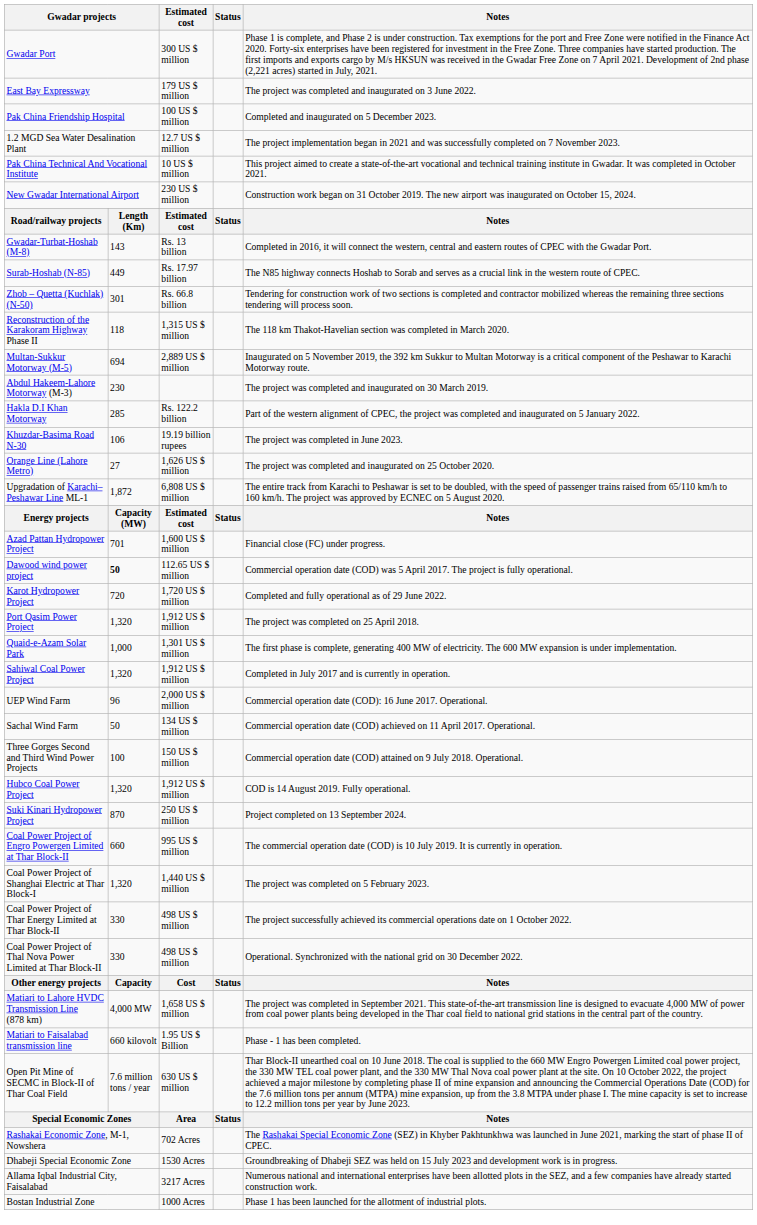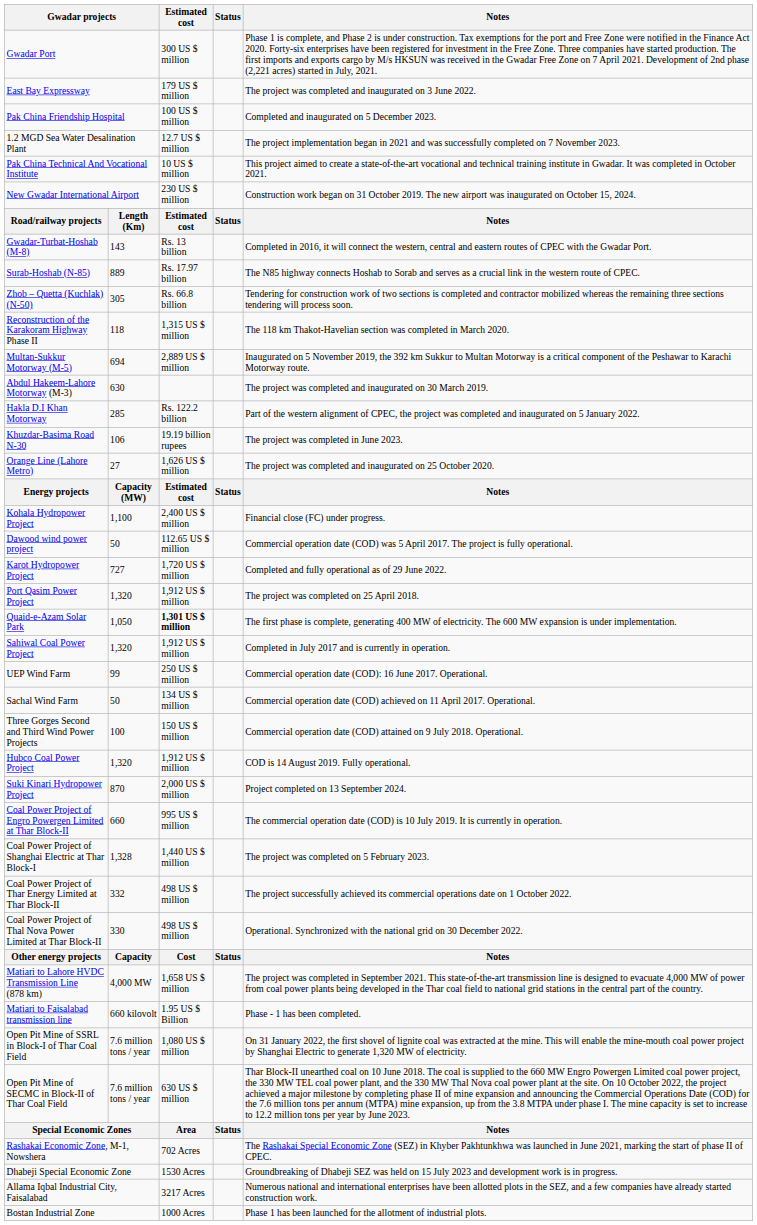Surab-Hoshab (N-85) | column 2: 449 -> 889
Zhob – Quetta (Kuchlak) (N-50) | column 2: 301 -> 305
Abdul Hakeem-Lahore Motorway (M-3) | column 2: 230 -> 630
- row: Upgradation of Karachi–Peshawar Line ML-1 | 1,872 | 6,808 US $ million | The entire track from Karachi to Peshawar is set to be doubled, with the speed of passenger trains raised from 65/110 km/h to 160 km/h. The project was approved by ECNEC on 5 August 2020.
+ row: Kohala Hydropower Project | 1,100 | 2,400 US $ million | Financial close (FC) under progress.
- row: Azad Pattan Hydropower Project | 701 | 1,600 US $ million | Financial close (FC) under progress.
Dawood wind power project | column 2: bold -> normal
Karot Hydropower Project | column 2: 720 -> 727
Quaid-e-Azam Solar Park | column 2: 1,000 -> 1,050
Quaid-e-Azam Solar Park | Estimated cost: normal -> bold
UEP Wind Farm | column 2: 96 -> 99
UEP Wind Farm | Estimated cost: 2,000 US $ million -> 250 US $ million
Suki Kinari Hydropower Project | Estimated cost: 250 US $ million -> 2,000 US $ million
Coal Power Project of Shanghai Electric at Thar Block-I | column 2: 1,320 -> 1,328
Coal Power Project of Thar Energy Limited at Thar Block-II | column 2: 330 -> 332
+ row: Open Pit Mine of SSRL in Block-I of Thar Coal Field | 7.6 million tons / year | 1,080 US $ million | On 31 January 2022, the first shovel of lignite coal was extracted at the mine. This will enable the mine-mouth coal power project by Shanghai Electric to generate 1,320 MW of electricity.
